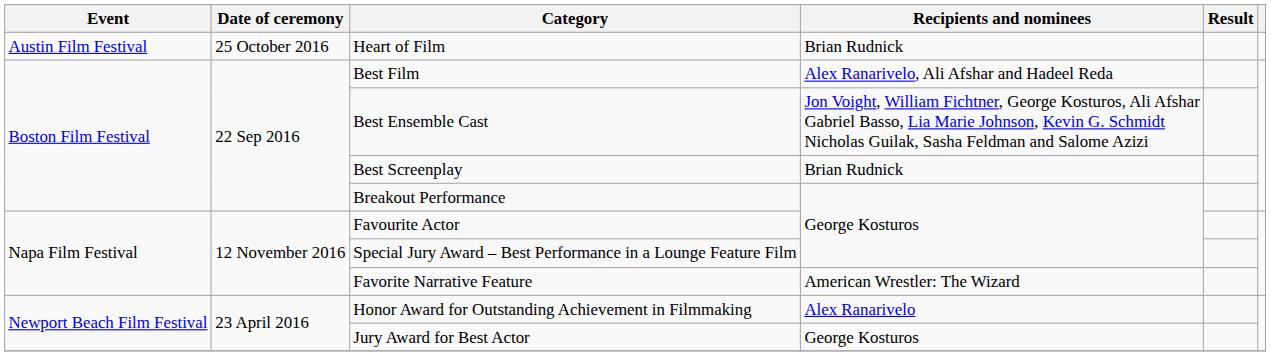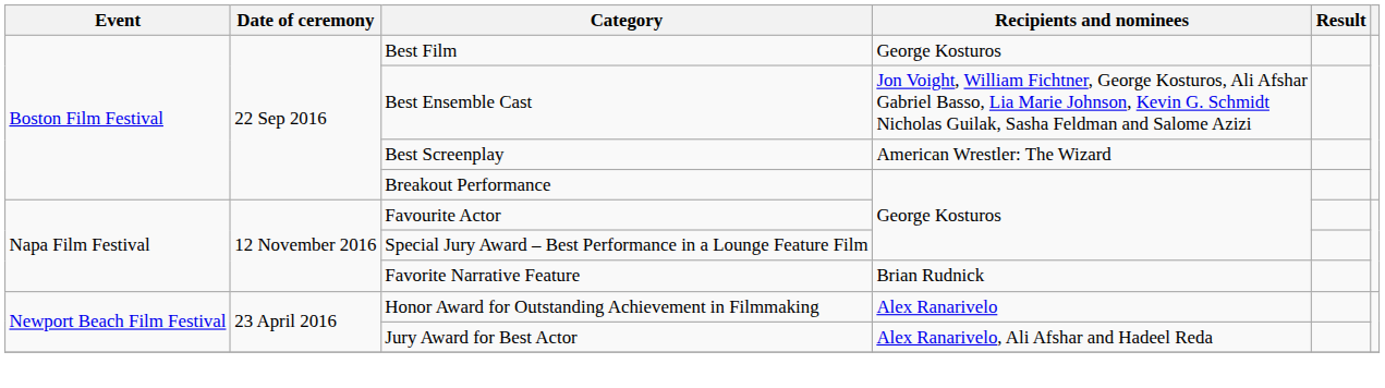- row: Austin Film Festival | 25 October 2016 | Heart of Film | Brian Rudnick
Best Film | Recipients and nominees: Alex Ranarivelo, Ali Afshar and Hadeel Reda -> George Kosturos
Best Screenplay | Recipients and nominees: Brian Rudnick -> American Wrestler: The Wizard
Favorite Narrative Feature | Recipients and nominees: American Wrestler: The Wizard -> Brian Rudnick
Jury Award for Best Actor | Recipients and nominees: George Kosturos -> Alex Ranarivelo, Ali Afshar and Hadeel Reda
